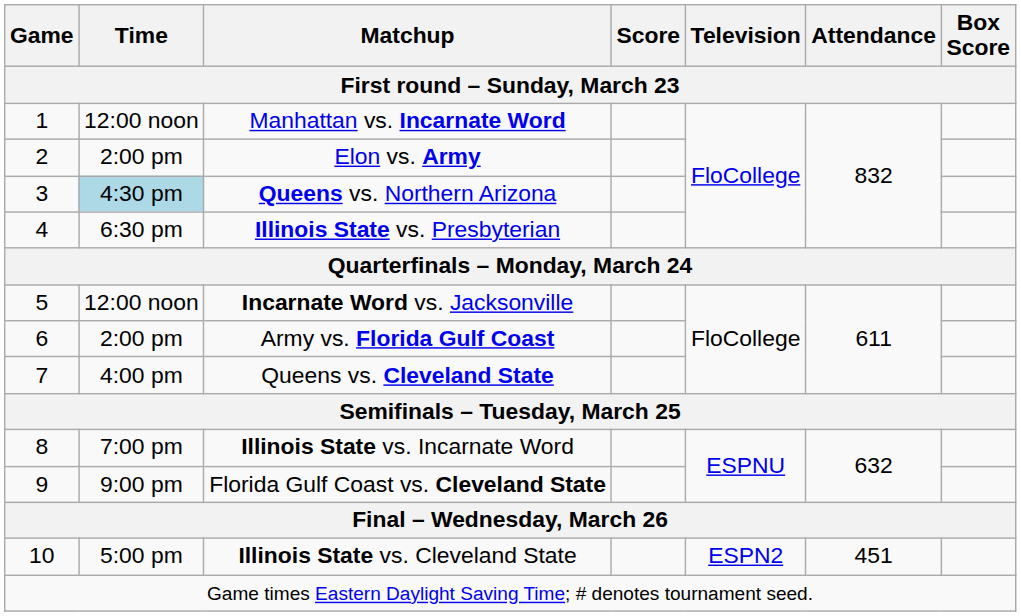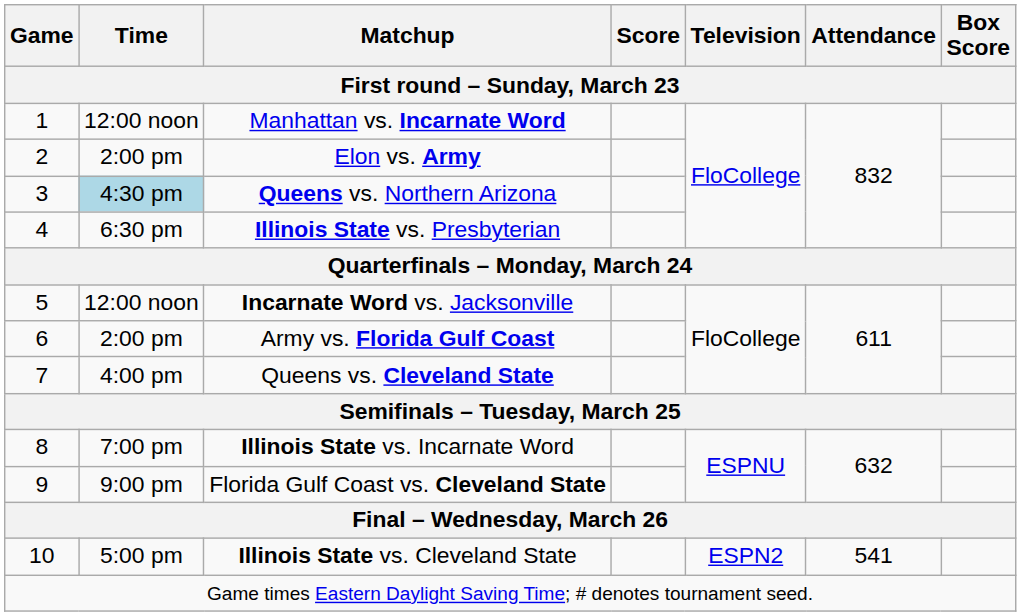Illinois State vs. Cleveland State | Attendance: 451 -> 541
